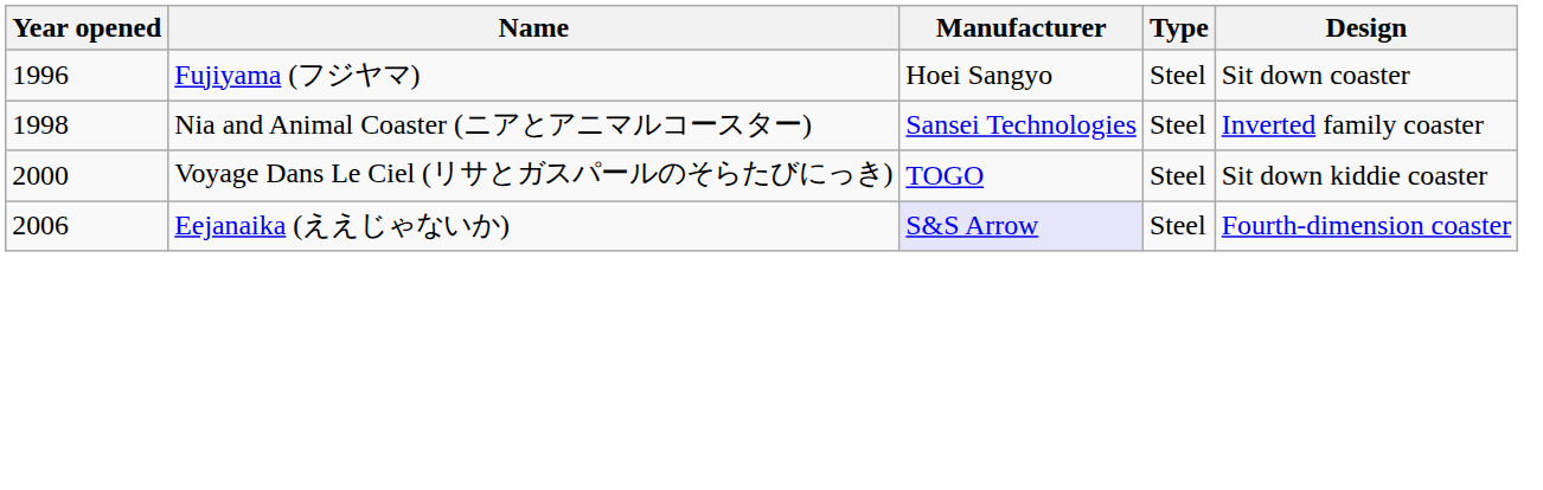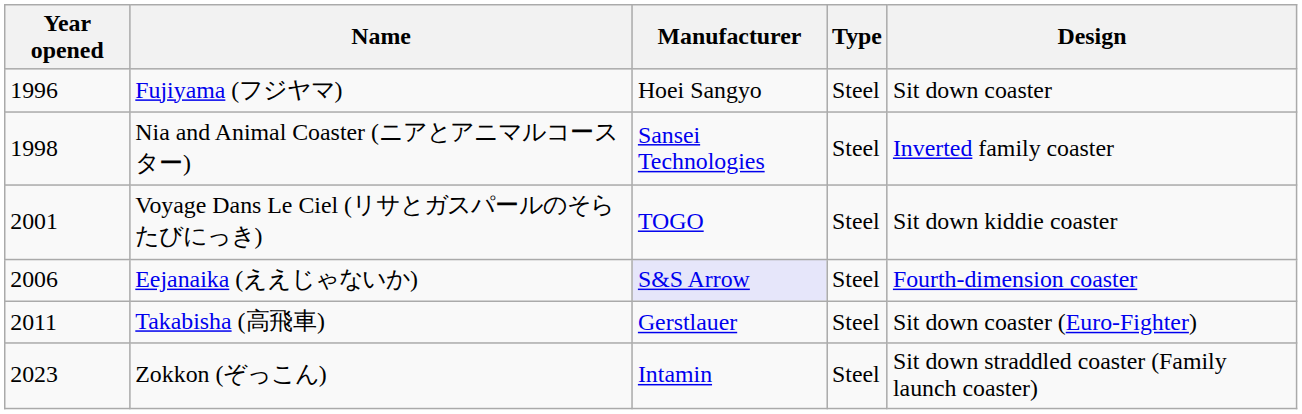Voyage Dans Le Ciel (リサとガスパールのそらたびにっき) | Year opened: 2000 -> 2001
+ row: 2011 | Takabisha (高飛車) | Gerstlauer | Steel | Sit down coaster (Euro-Fighter)
+ row: 2023 | Zokkon (ぞっこん) | Intamin | Steel | Sit down straddled coaster (Family launch coaster)
